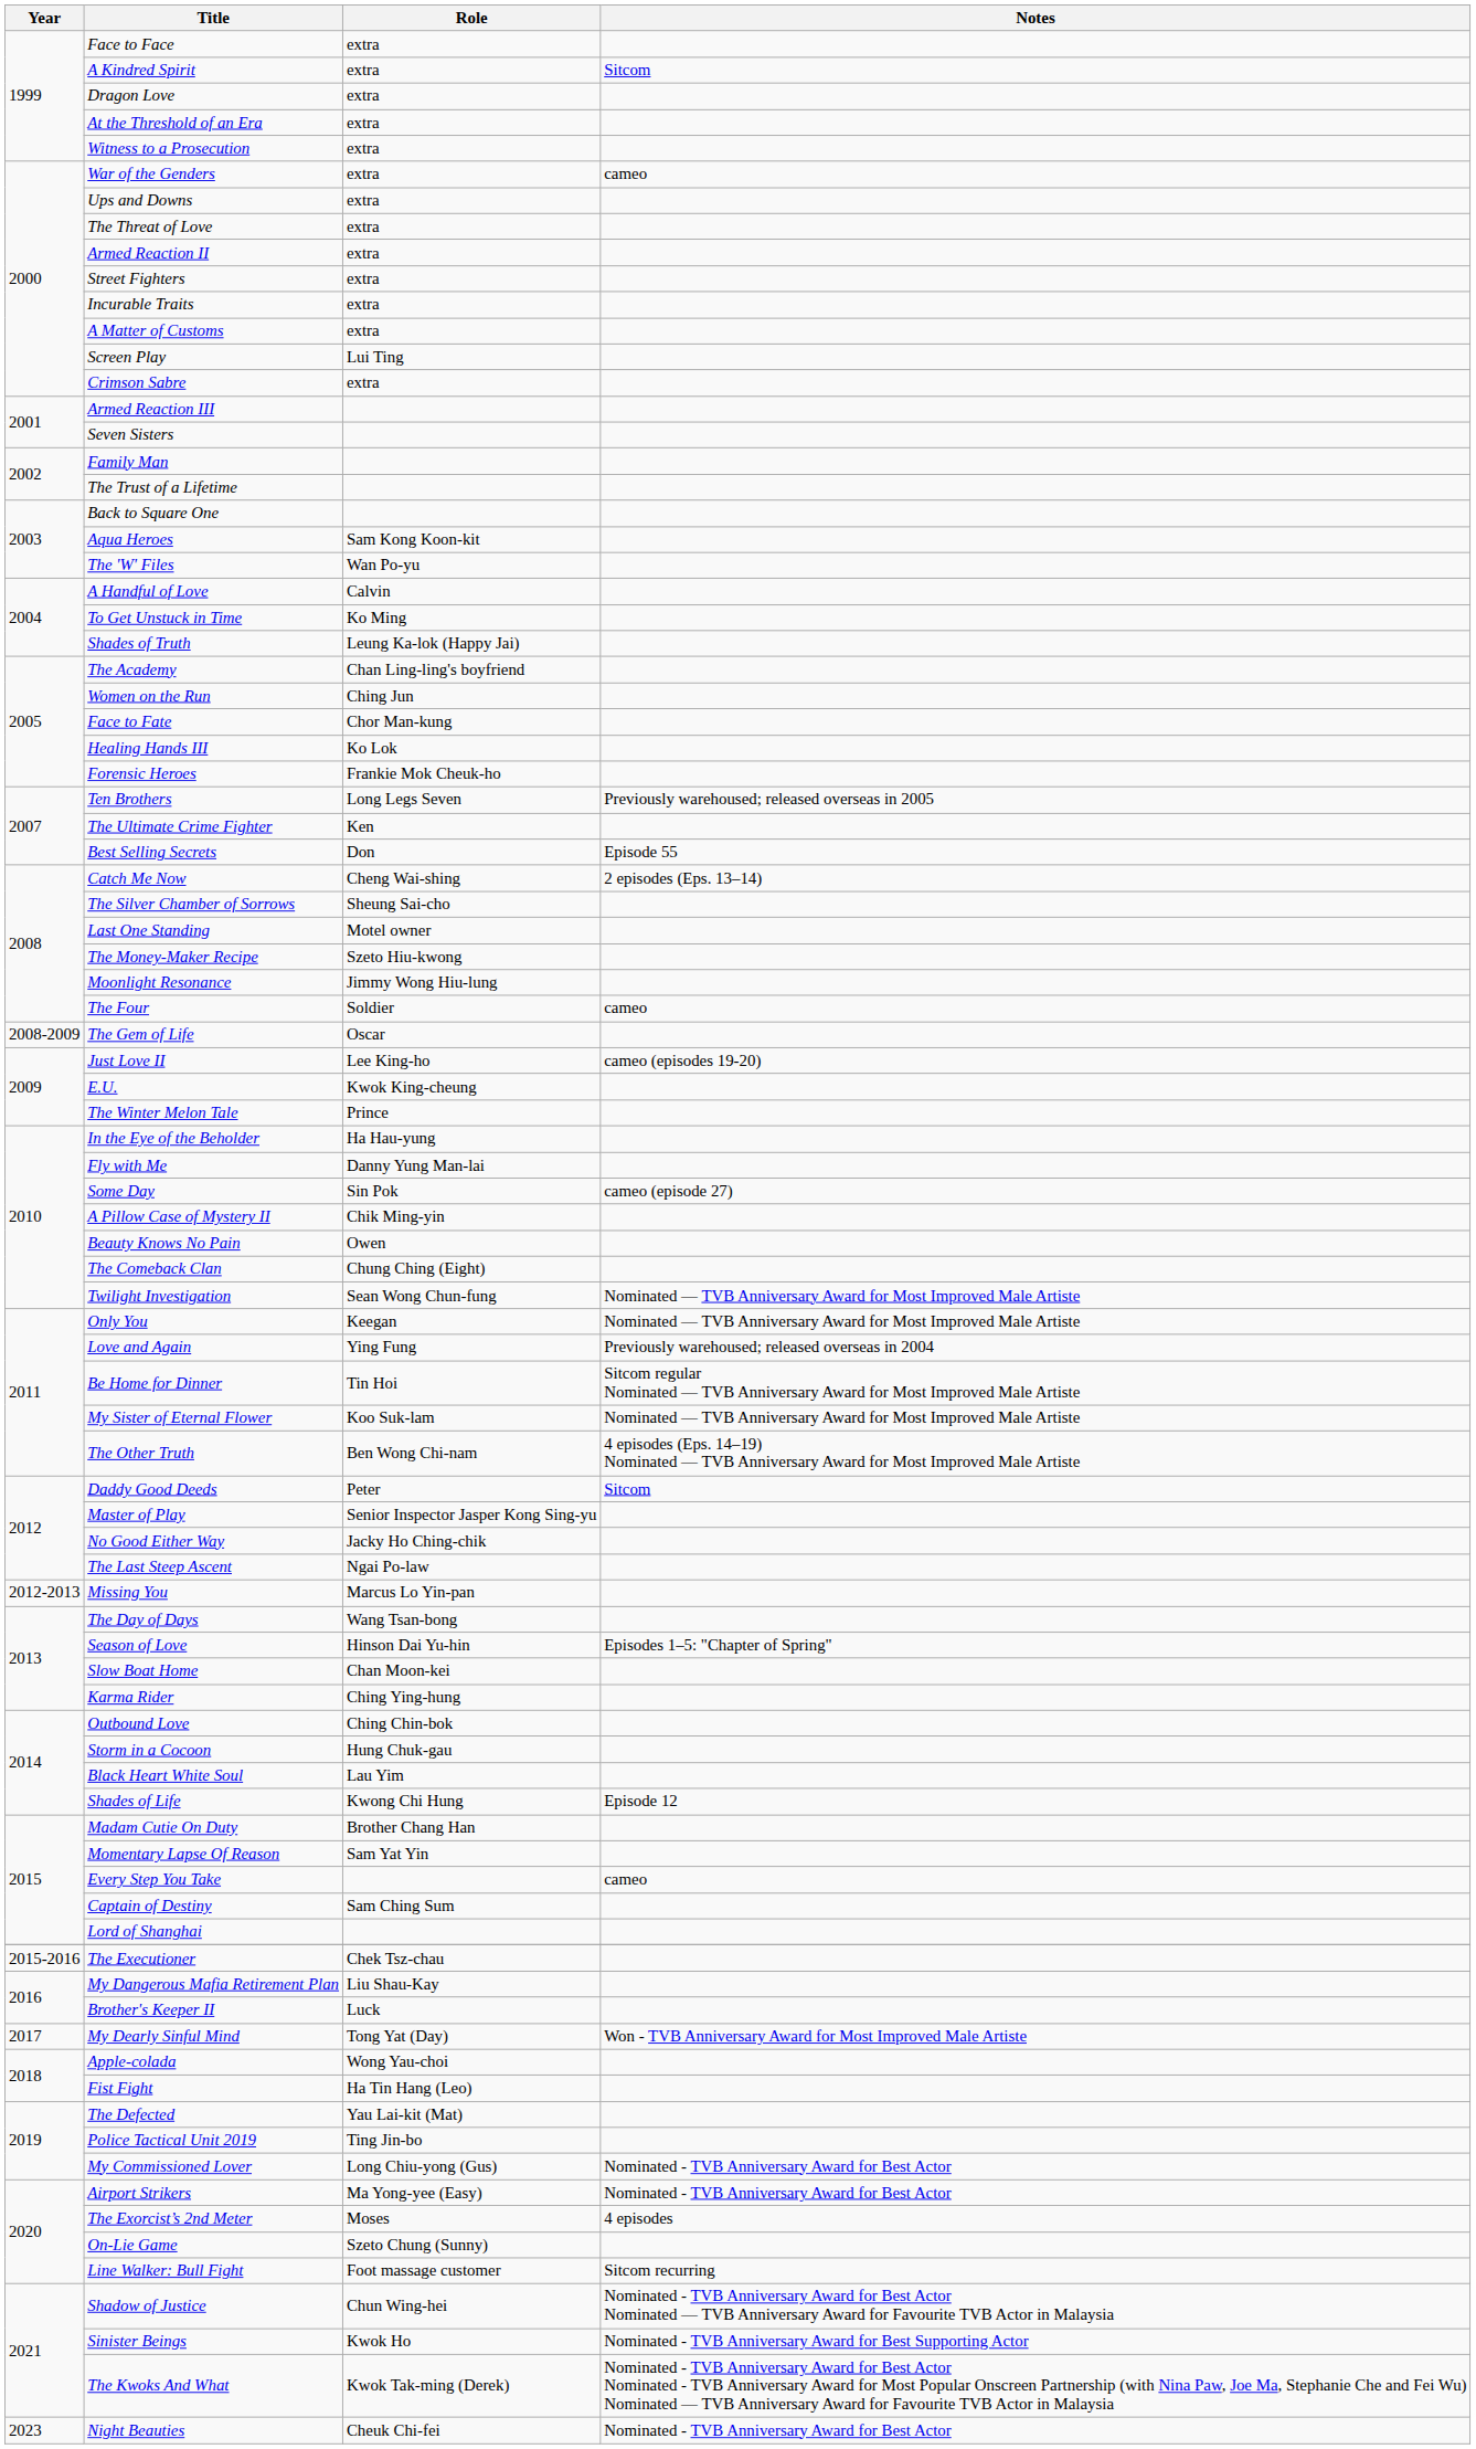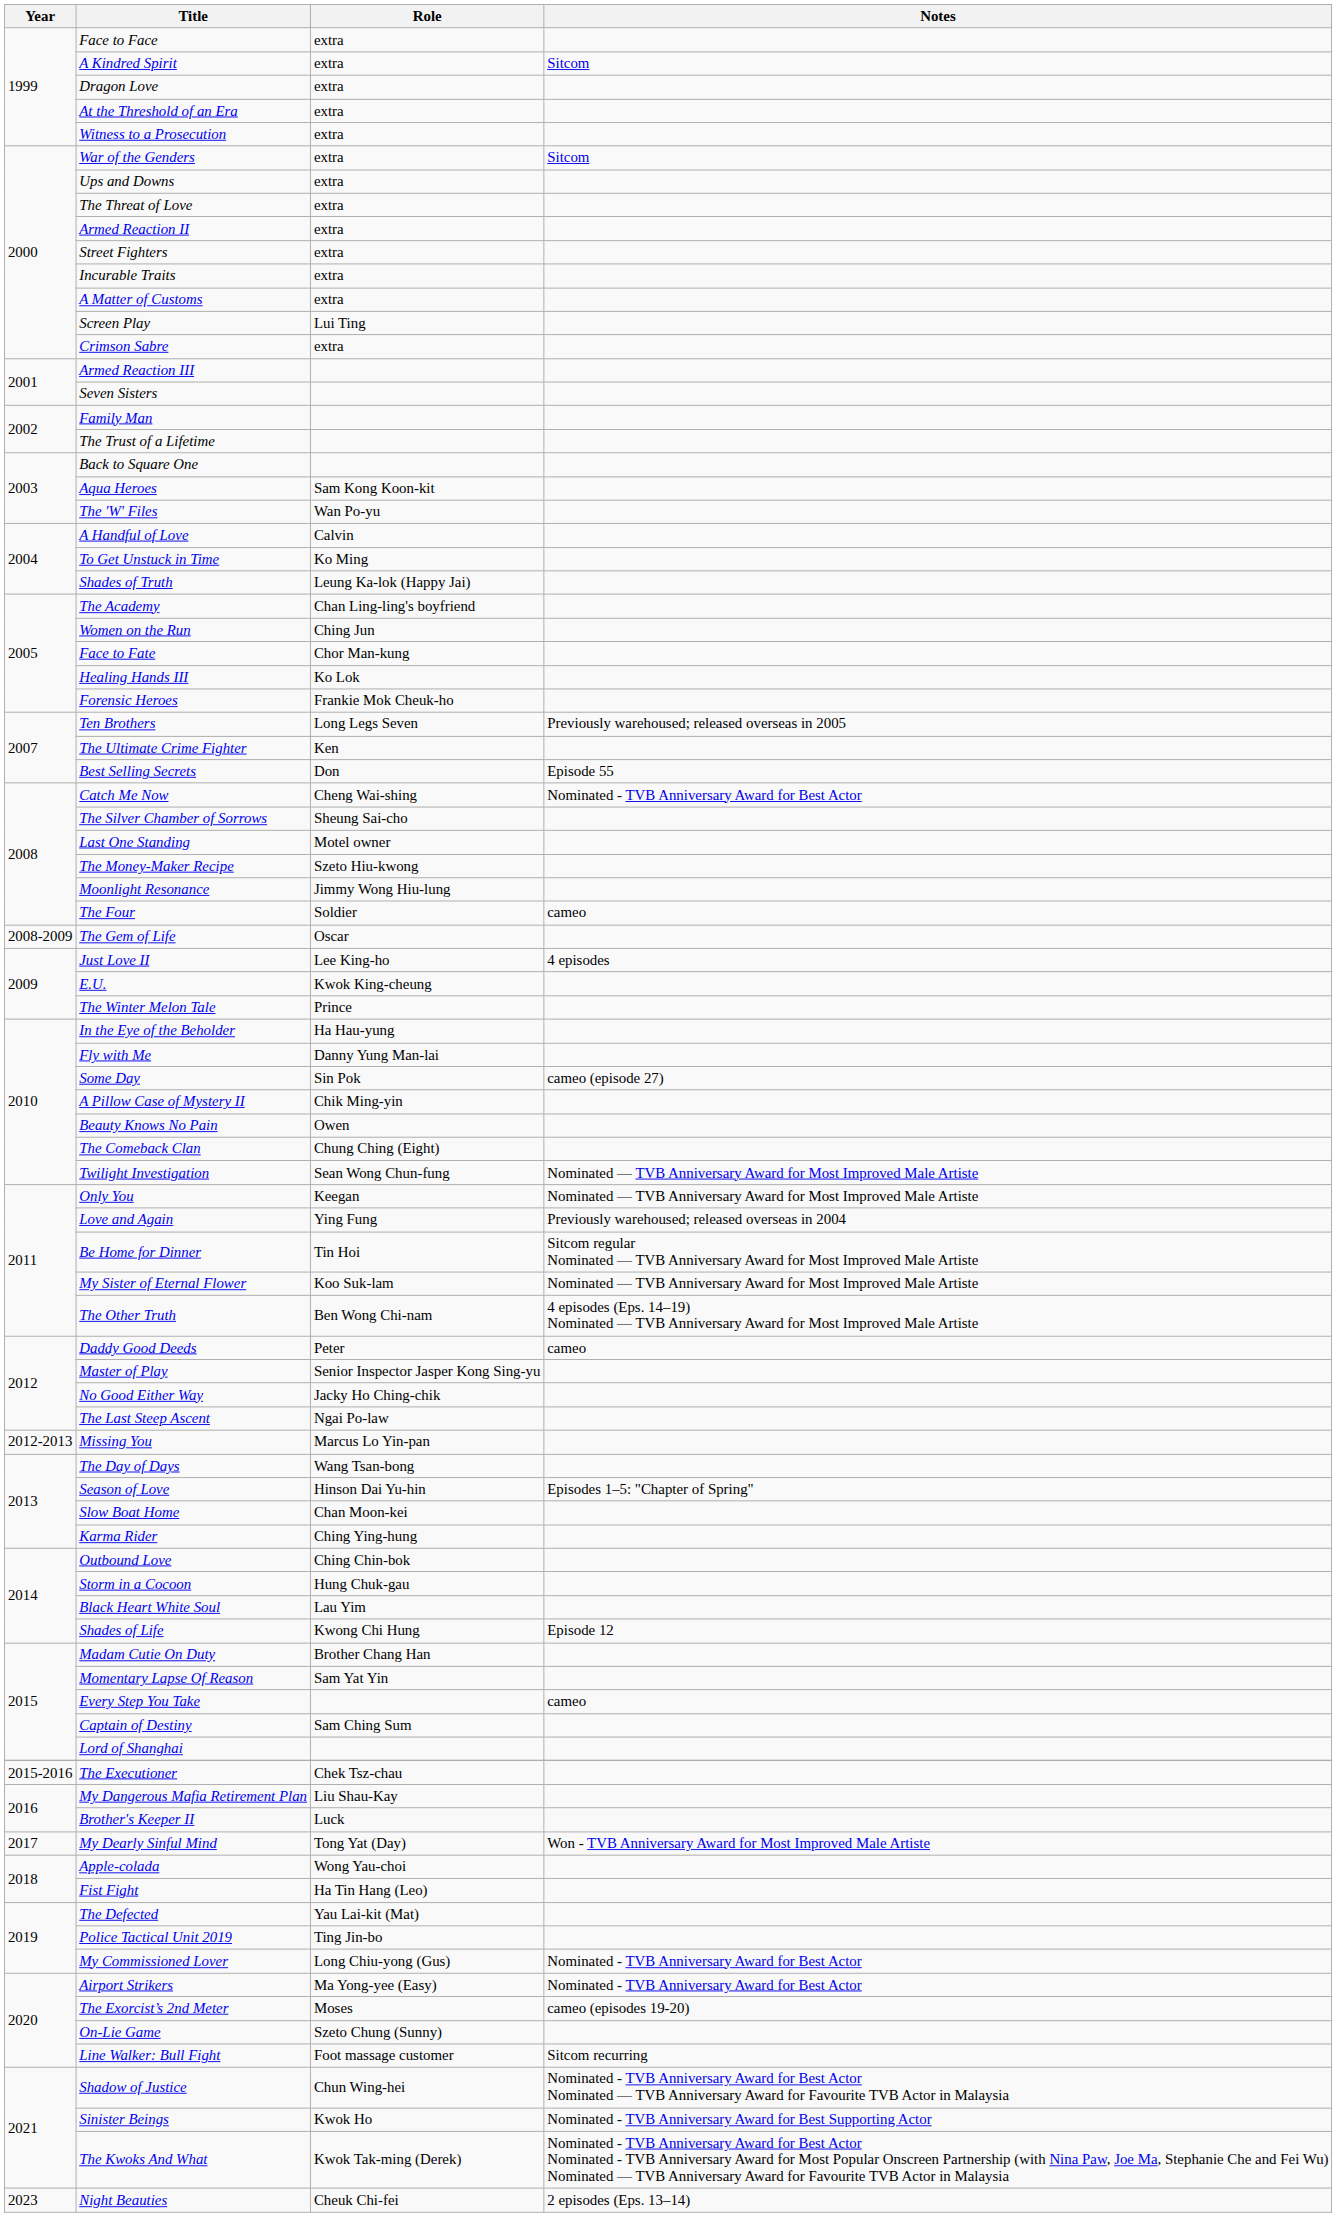War of the Genders | Notes: cameo -> Sitcom
Catch Me Now | Notes: 2 episodes (Eps. 13–14) -> Nominated - TVB Anniversary Award for Best Actor
Just Love II | Notes: cameo (episodes 19-20) -> 4 episodes
Daddy Good Deeds | Notes: Sitcom -> cameo
The Exorcist’s 2nd Meter | Notes: 4 episodes -> cameo (episodes 19-20)
Night Beauties | Notes: Nominated - TVB Anniversary Award for Best Actor -> 2 episodes (Eps. 13–14)
